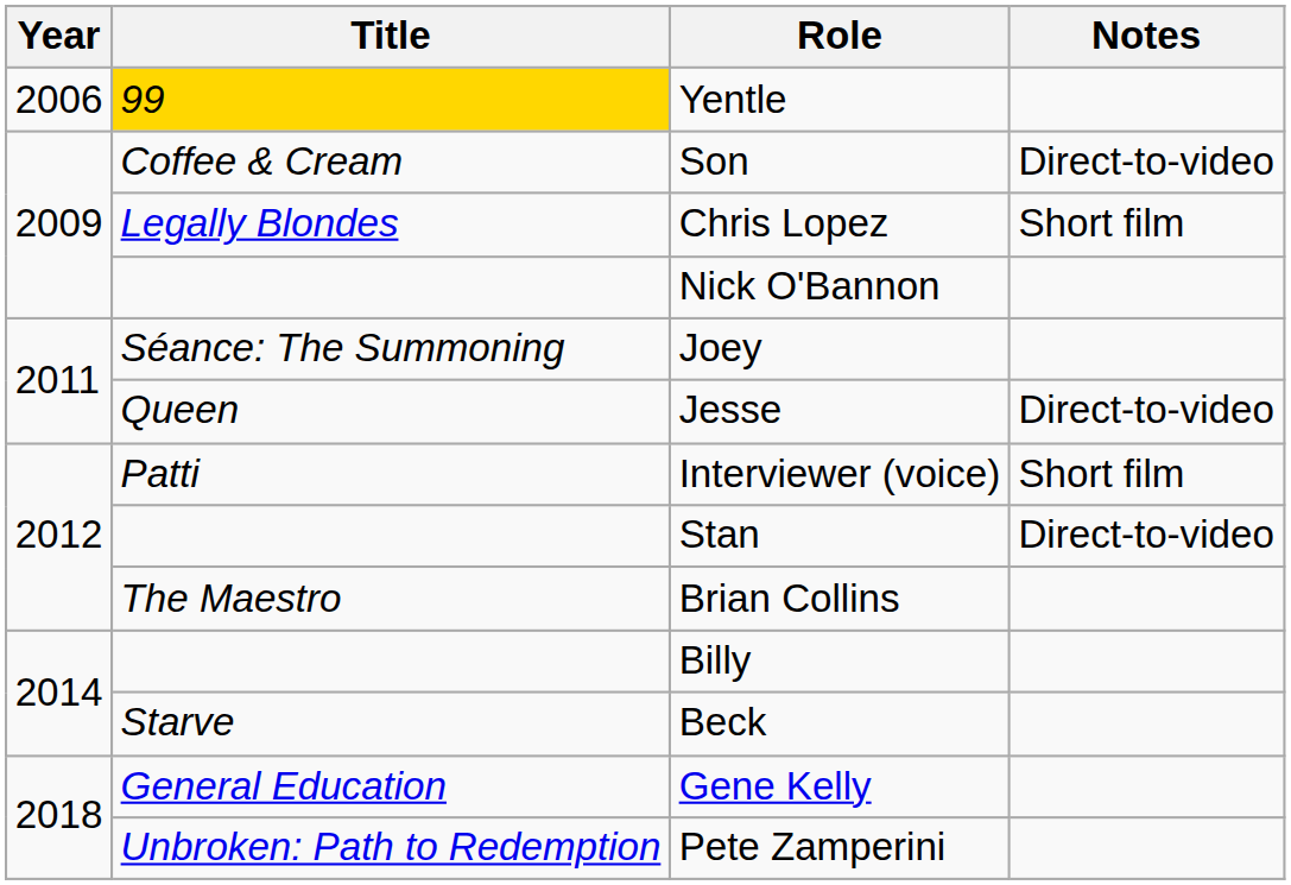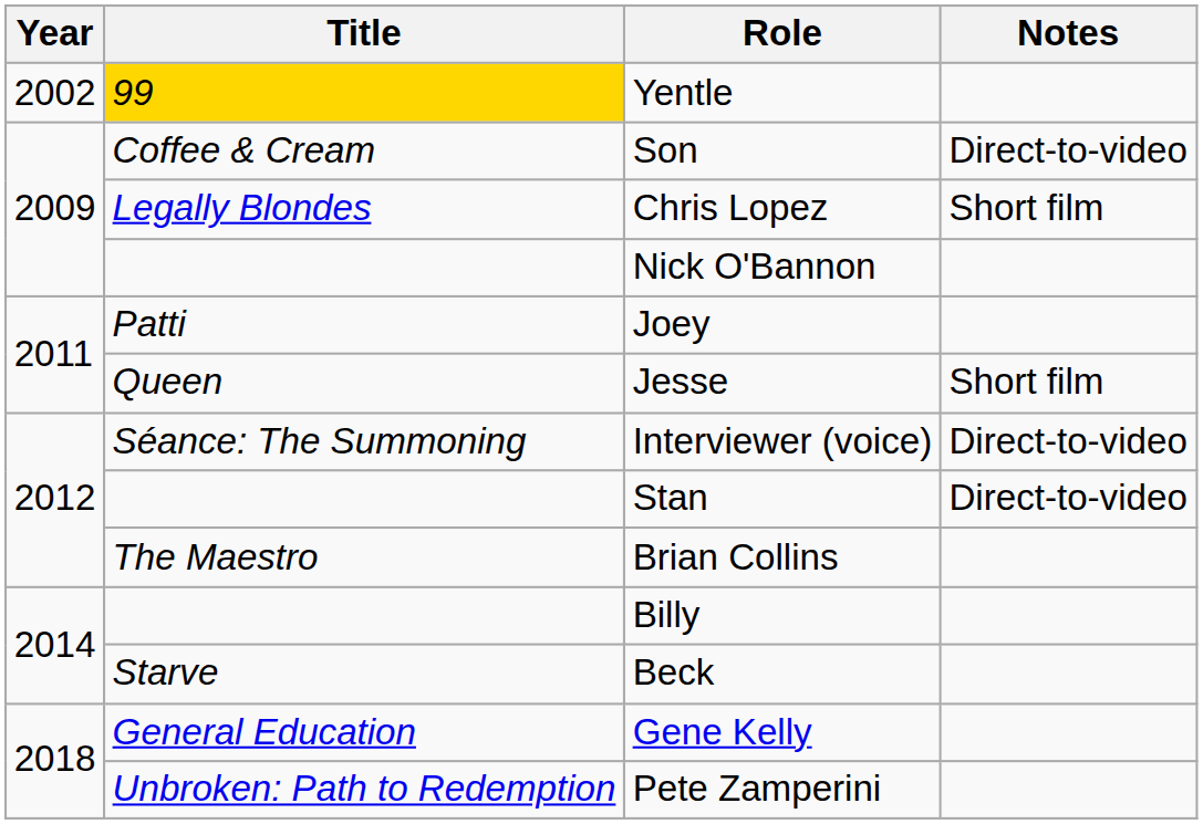Yentle | Year: 2006 -> 2002
Joey | Title: Séance: The Summoning -> Patti
Jesse | Notes: Direct-to-video -> Short film
Interviewer (voice) | Title: Patti -> Séance: The Summoning
Interviewer (voice) | Notes: Short film -> Direct-to-video
